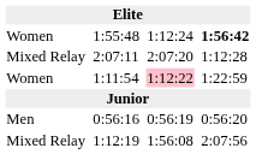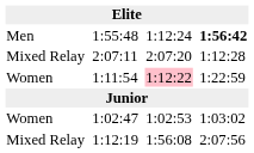1:55:48 | column 1: Women -> Men
- row: Men | 0:56:16 | 0:56:19 | 0:56:20
+ row: Women | 1:02:47 | 1:02:53 | 1:03:02
